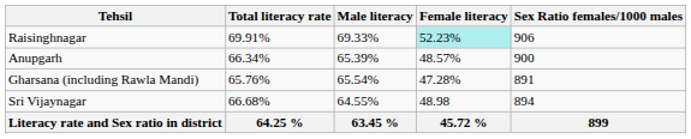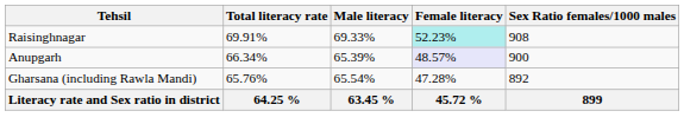Raisinghnagar | Sex Ratio females/1000 males: 906 -> 908
Anupgarh | Female literacy: no background -> lavender background
Gharsana (including Rawla Mandi) | Sex Ratio females/1000 males: 891 -> 892
- row: Sri Vijaynagar | 66.68% | 64.55% | 48.98 | 894
